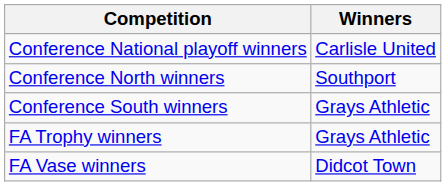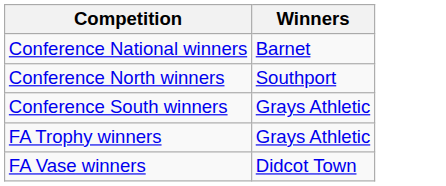+ row: Conference National winners | Barnet
- row: Conference National playoff winners | Carlisle United
